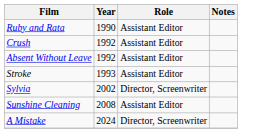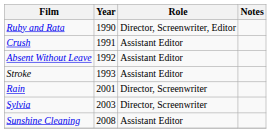Ruby and Rata | Role: Assistant Editor -> Director, Screenwriter, Editor
Crush | Year: 1992 -> 1991
+ row: Rain | 2001 | Director, Screenwriter
Sylvia | Year: 2002 -> 2003
- row: A Mistake | 2024 | Director, Screenwriter
